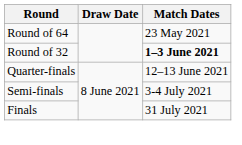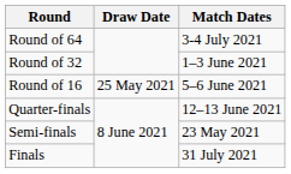Round of 64 | Match Dates: 23 May 2021 -> 3-4 July 2021
Round of 32 | Match Dates: bold -> normal
+ row: Round of 16 | 25 May 2021 | 5–6 June 2021
Semi-finals | Match Dates: 3-4 July 2021 -> 23 May 2021
